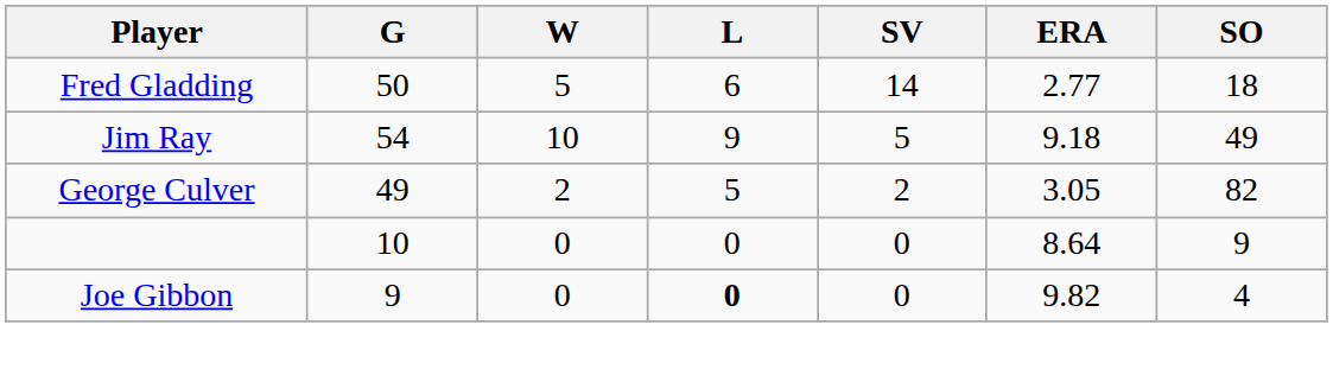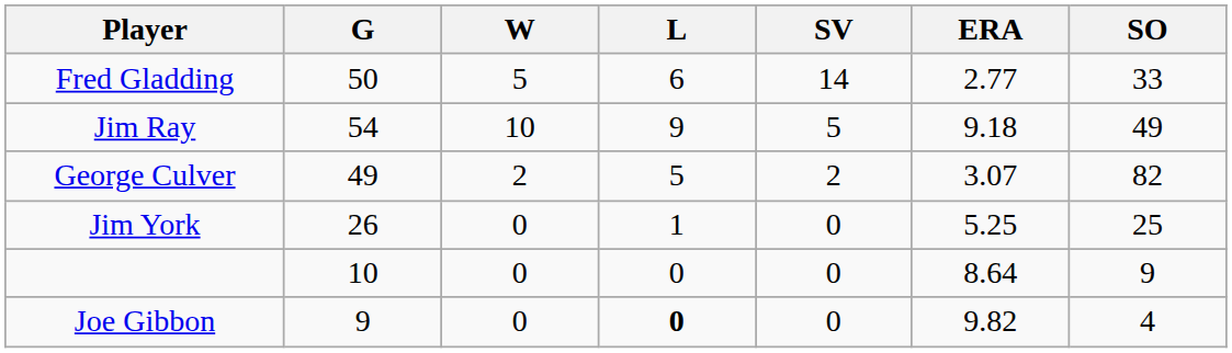Fred Gladding | SO: 18 -> 33
George Culver | ERA: 3.05 -> 3.07
+ row: Jim York | 26 | 0 | 1 | 0 | 5.25 | 25
